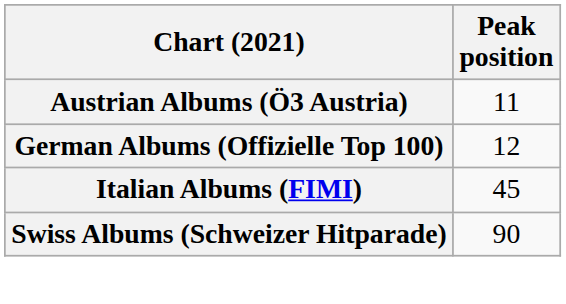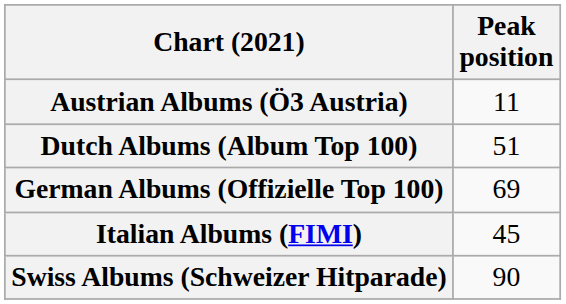+ row: Dutch Albums (Album Top 100) | 51
German Albums (Offizielle Top 100) | Peak position: 12 -> 69
